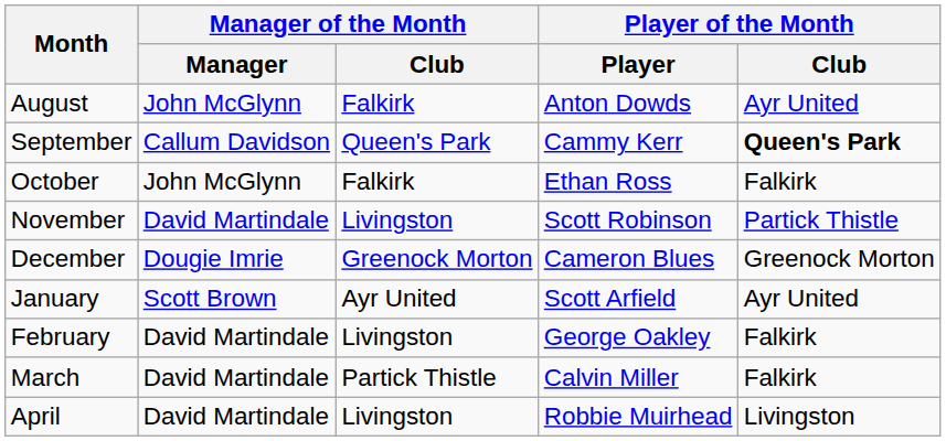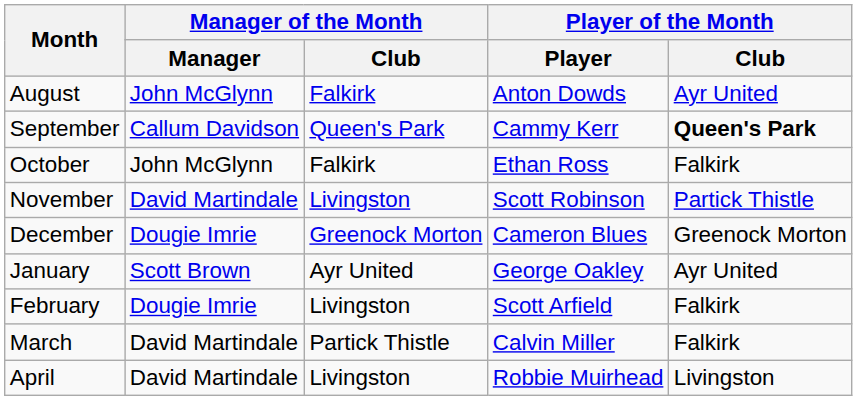January | Player of the Month / Player: Scott Arfield -> George Oakley
February | Manager of the Month / Manager: David Martindale -> Dougie Imrie
February | Player of the Month / Player: George Oakley -> Scott Arfield
